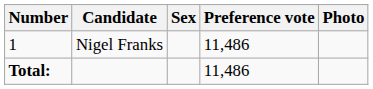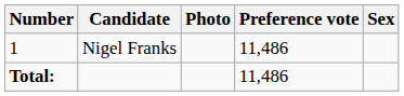columns swapped: Sex <-> Photo
